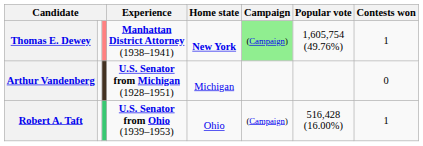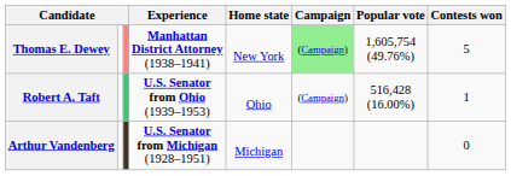Thomas E. Dewey | Home state: bold -> normal
Thomas E. Dewey | Contests won: 1 -> 5
rows swapped: Robert A. Taft <-> Arthur Vandenberg
